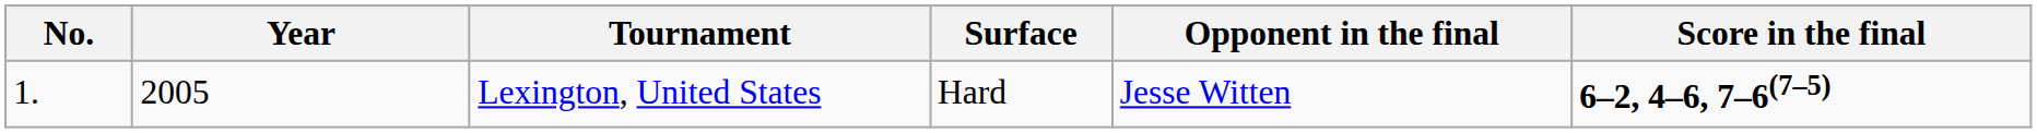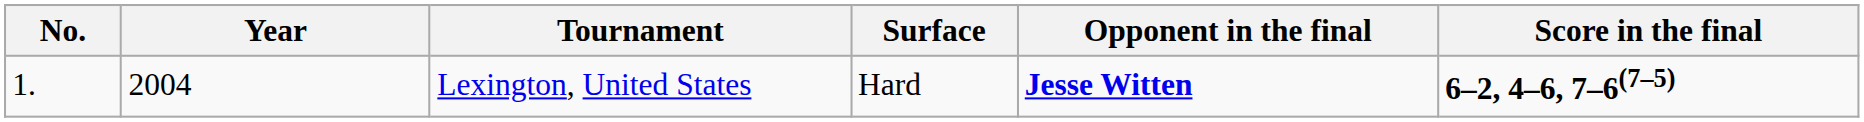Lexington, United States | Year: 2005 -> 2004
Lexington, United States | Opponent in the final: normal -> bold
